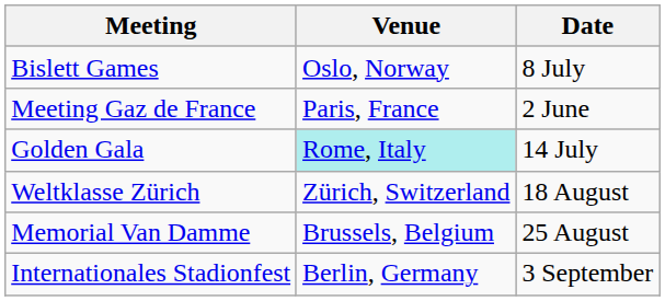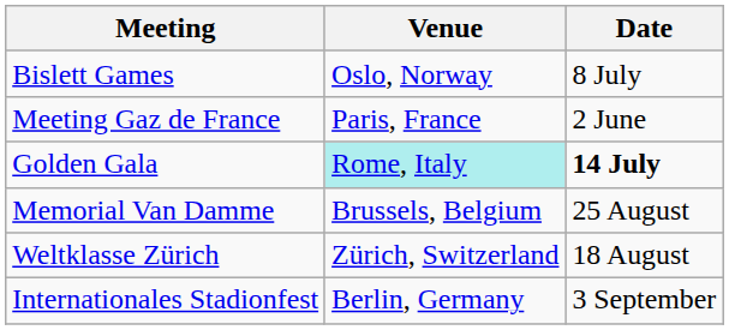Golden Gala | Date: normal -> bold
rows swapped: Weltklasse Zürich <-> Memorial Van Damme
